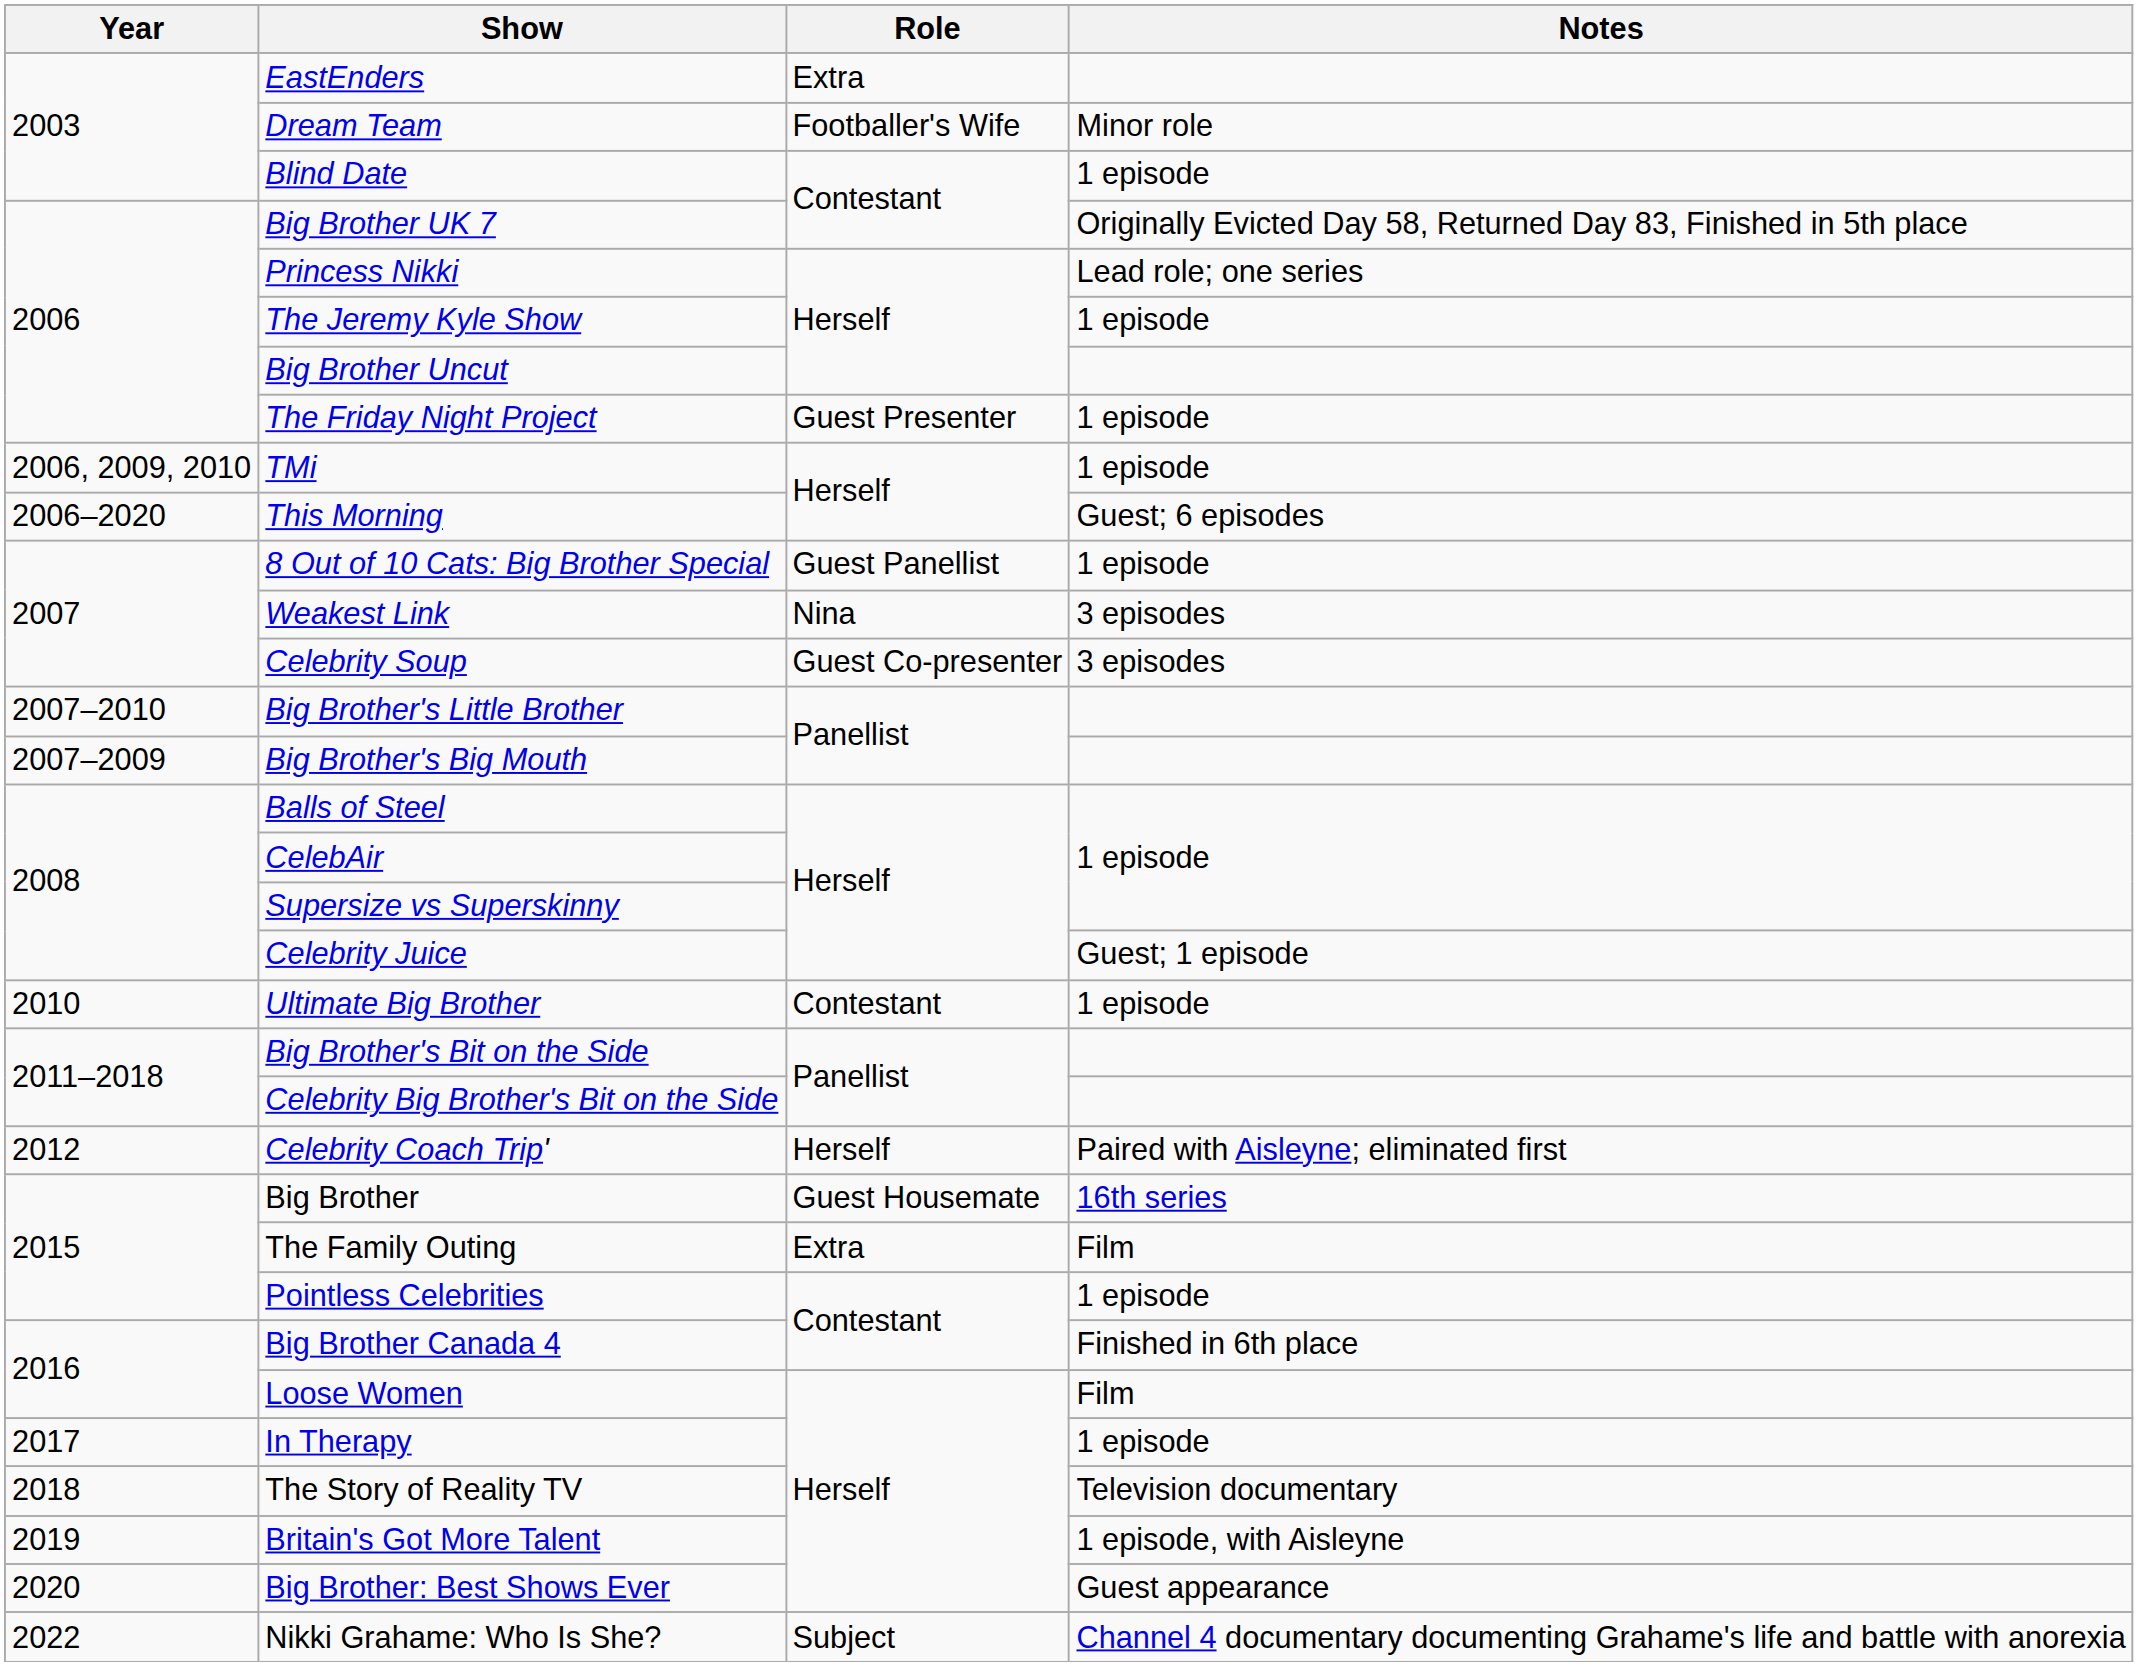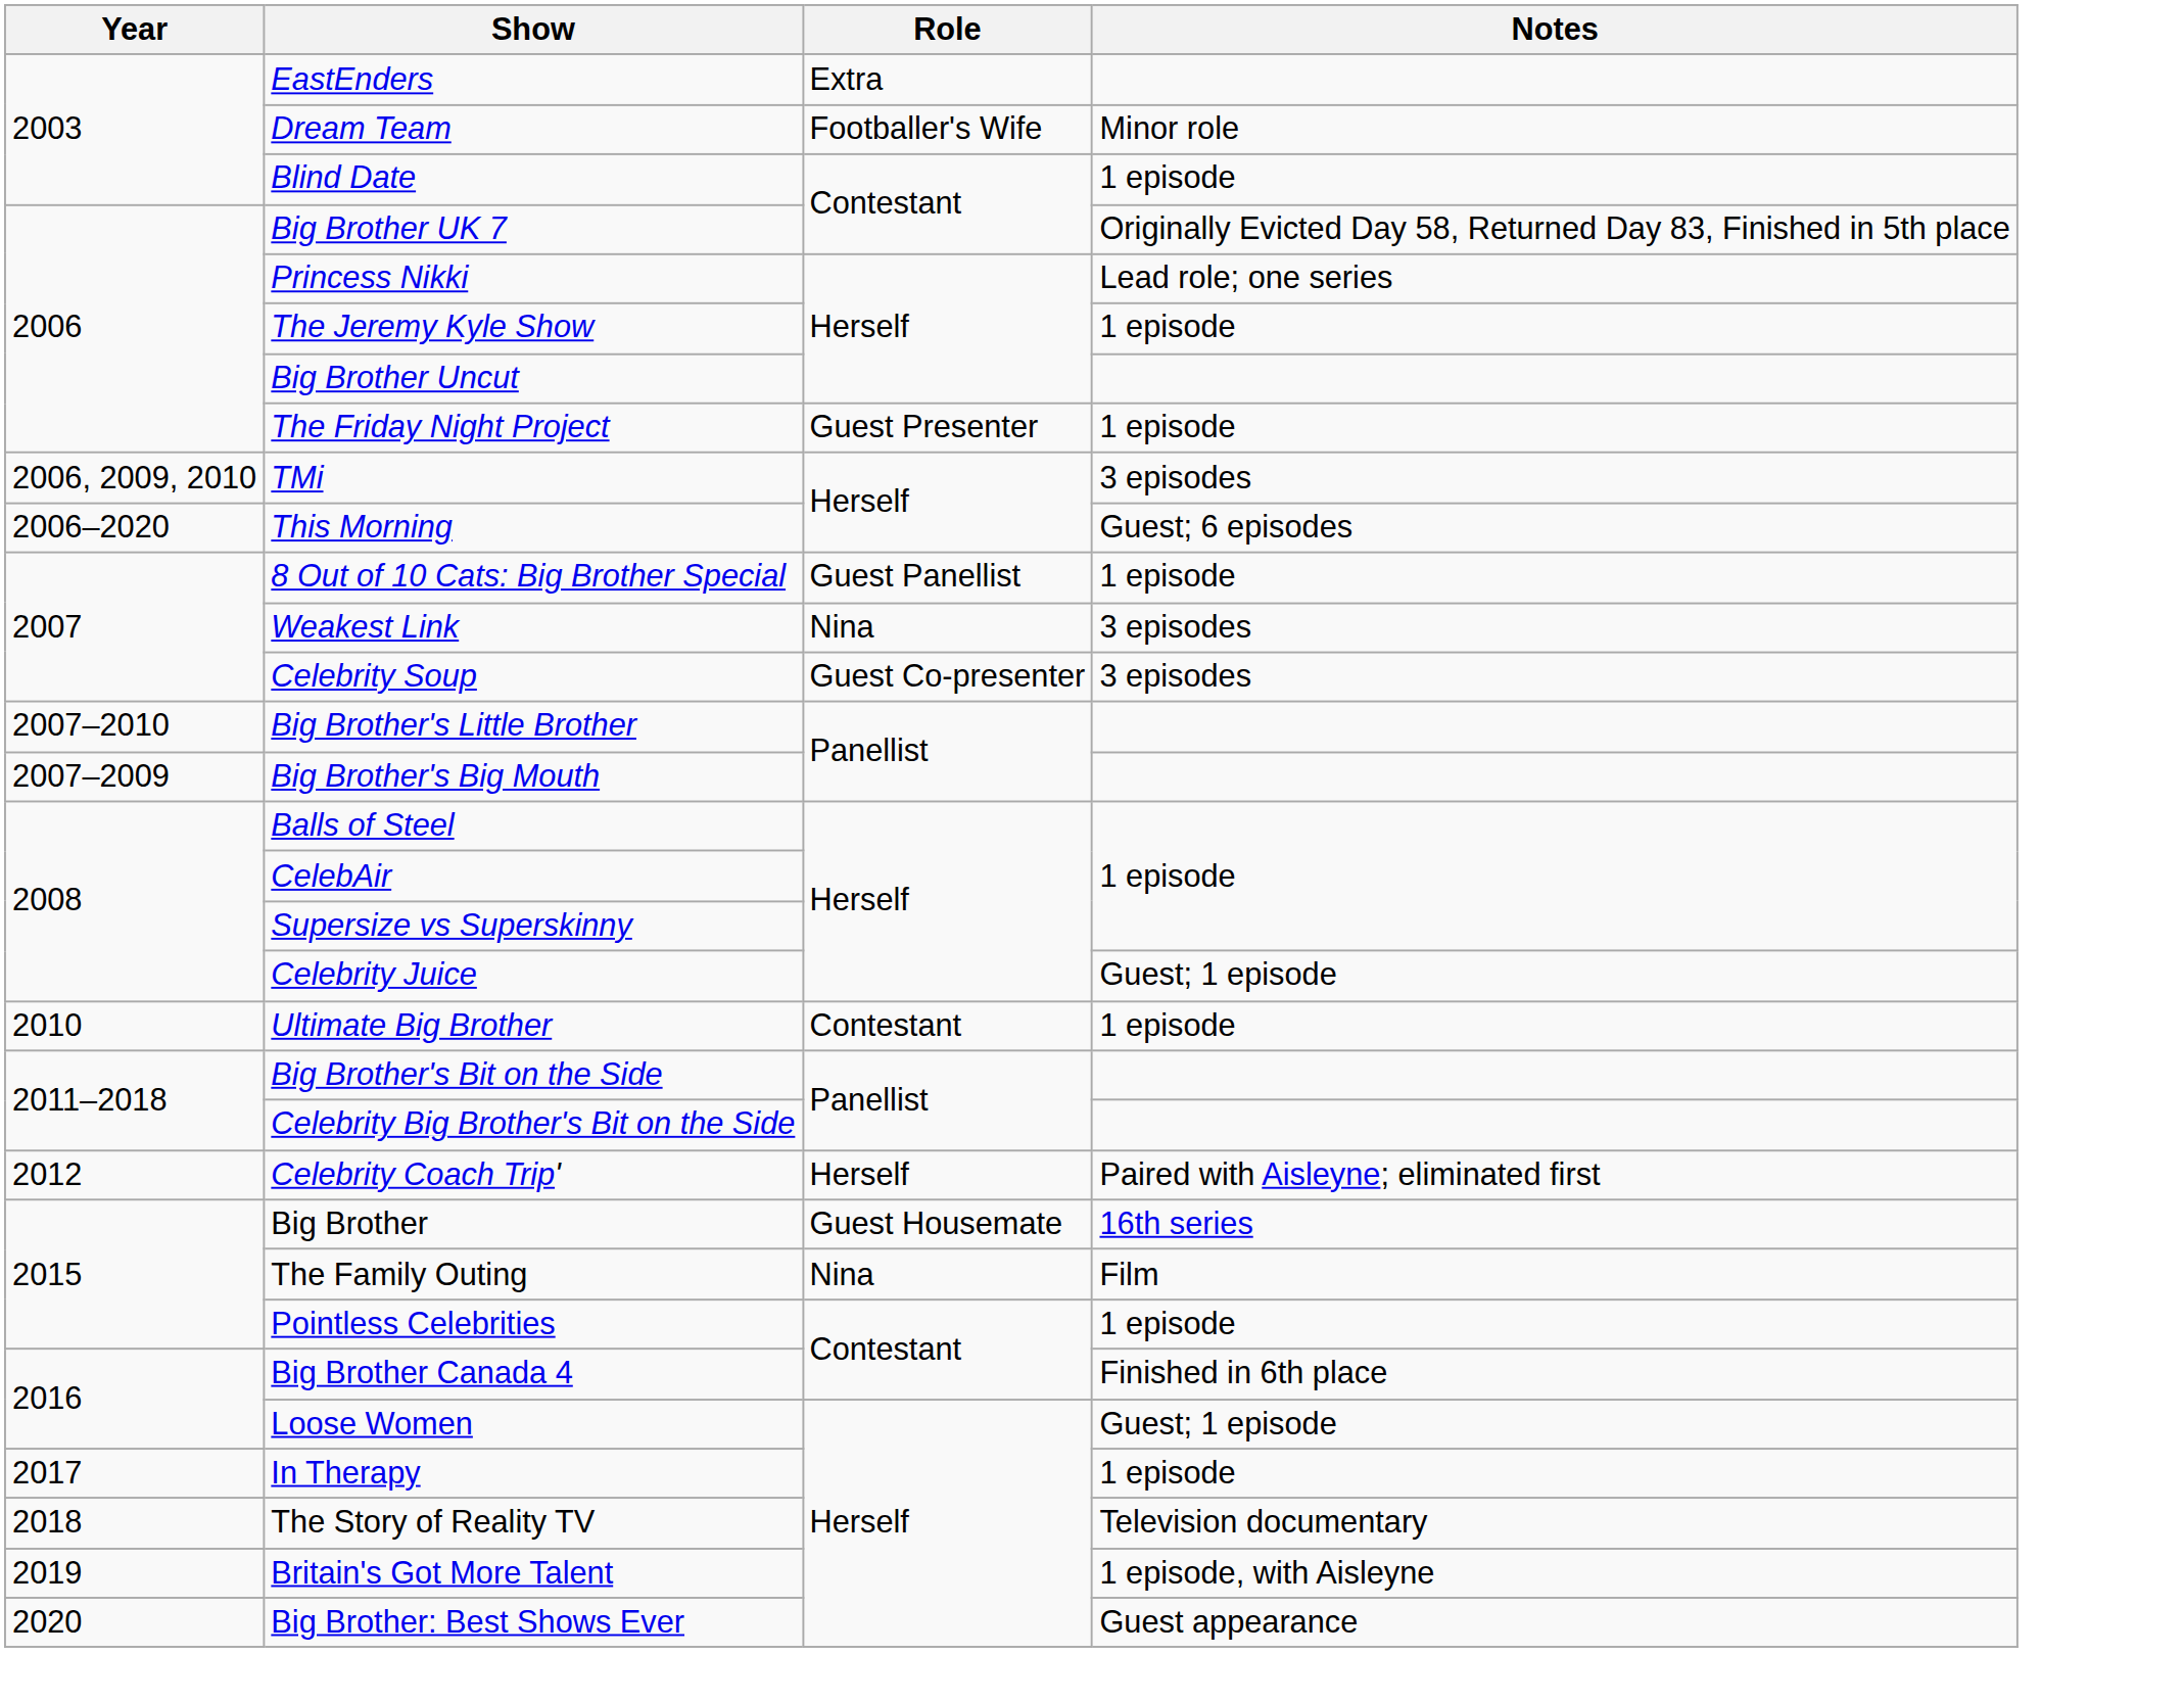TMi | Notes: 1 episode -> 3 episodes
The Family Outing | Role: Extra -> Nina
Loose Women | Notes: Film -> Guest; 1 episode
- row: 2022 | Nikki Grahame: Who Is She? | Subject | Channel 4 documentary documenting Grahame's life and battle with anorexia
